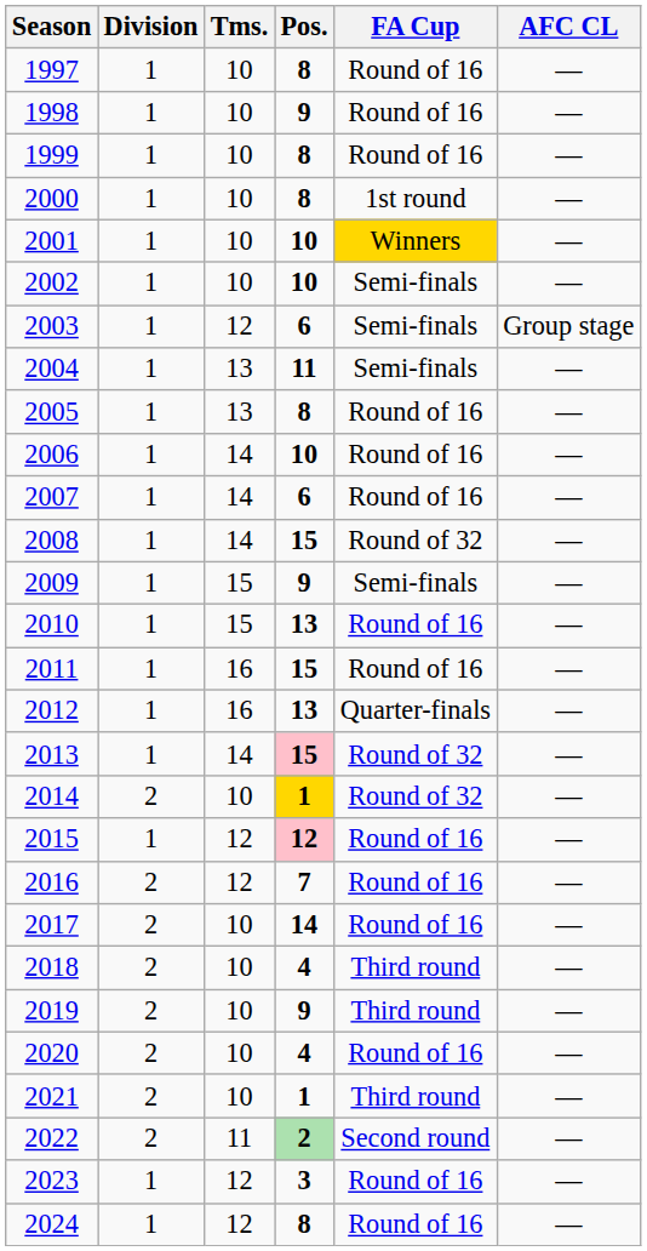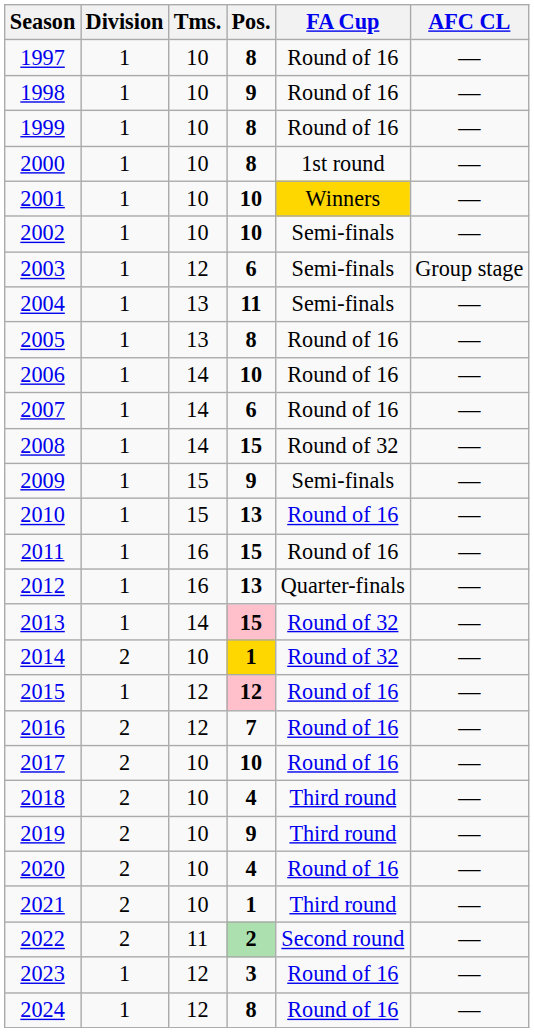2017 | Pos.: 14 -> 10
